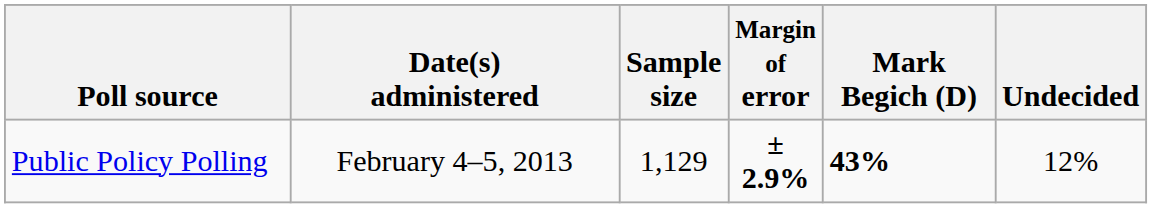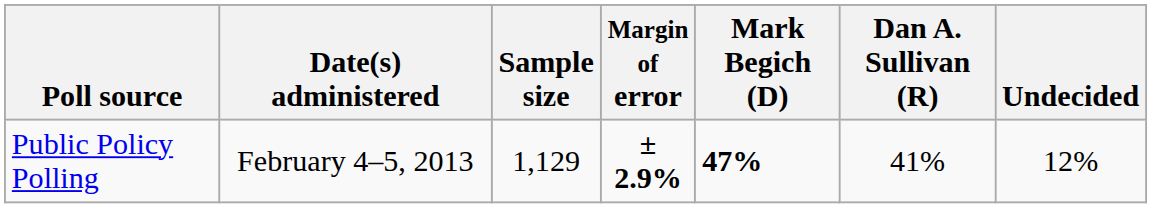+ column: Dan A. Sullivan (R) | 41%
Public Policy Polling | Mark Begich (D): 43% -> 47%
